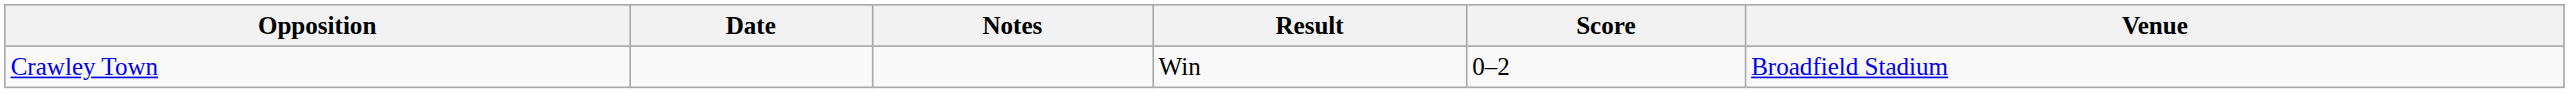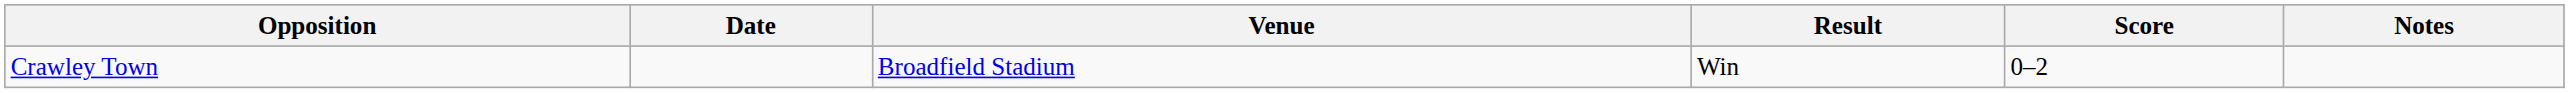columns swapped: Venue <-> Notes
